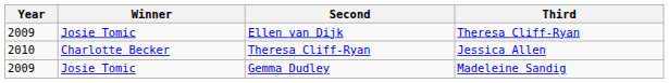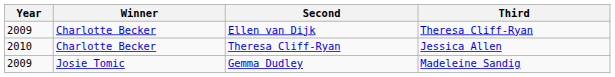Ellen van Dijk | Winner: Josie Tomic -> Charlotte Becker
